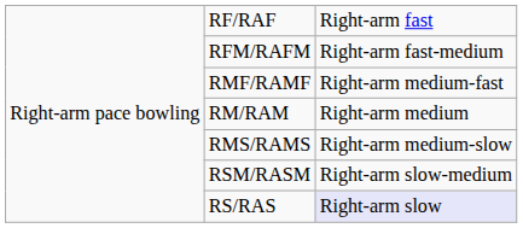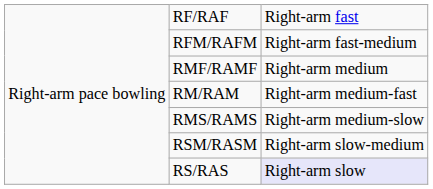RMF/RAMF | column 3: Right-arm medium-fast -> Right-arm medium
RM/RAM | column 3: Right-arm medium -> Right-arm medium-fast
